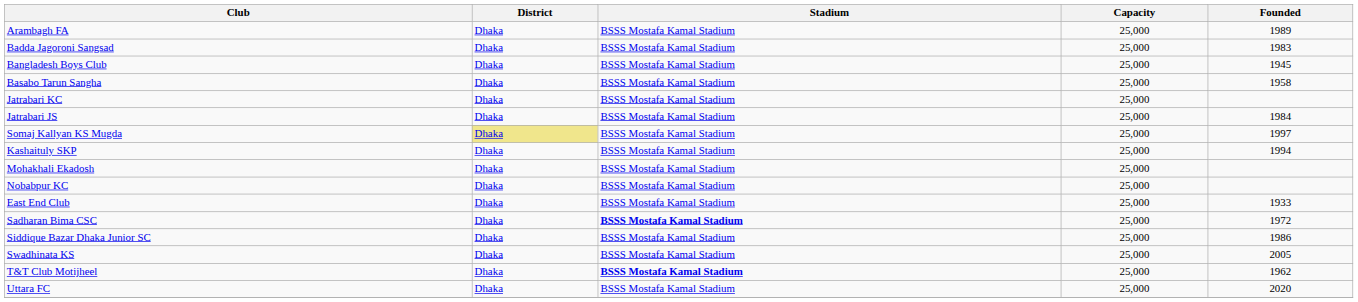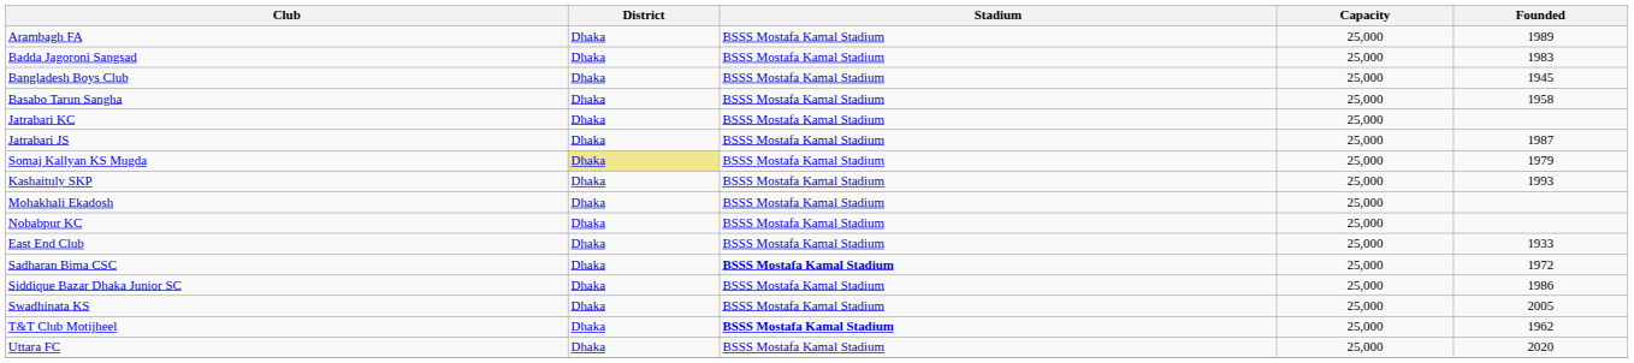Jatrabari JS | Founded: 1984 -> 1987
Somaj Kallyan KS Mugda | Founded: 1997 -> 1979
Kashaituly SKP | Founded: 1994 -> 1993
